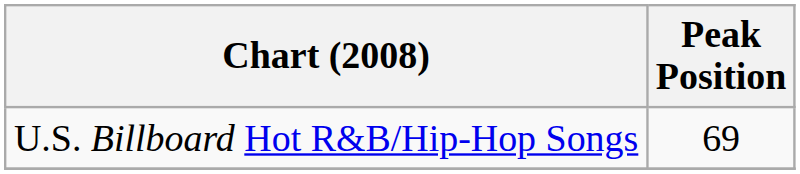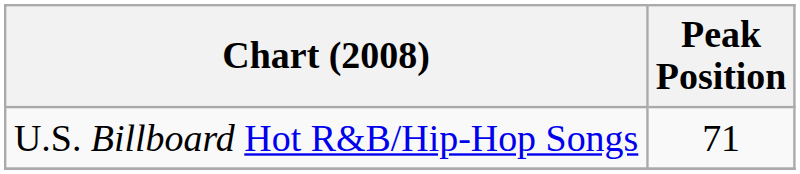U.S. Billboard Hot R&B/Hip-Hop Songs | Peak Position: 69 -> 71
